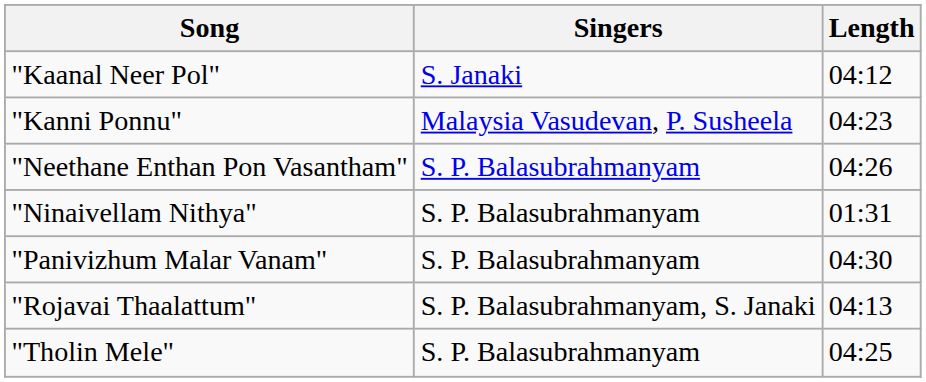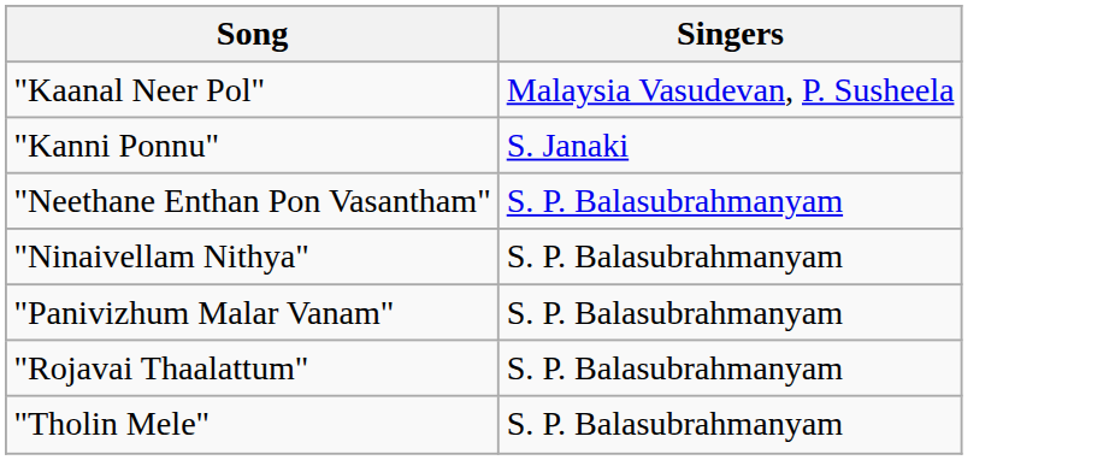- column: Length | 04:12 | 04:23 | 04:26 | 01:31 | 04:30 | 04:13 | 04:25
"Kaanal Neer Pol" | Singers: S. Janaki -> Malaysia Vasudevan, P. Susheela
"Kanni Ponnu" | Singers: Malaysia Vasudevan, P. Susheela -> S. Janaki
"Rojavai Thaalattum" | Singers: S. P. Balasubrahmanyam, S. Janaki -> S. P. Balasubrahmanyam
